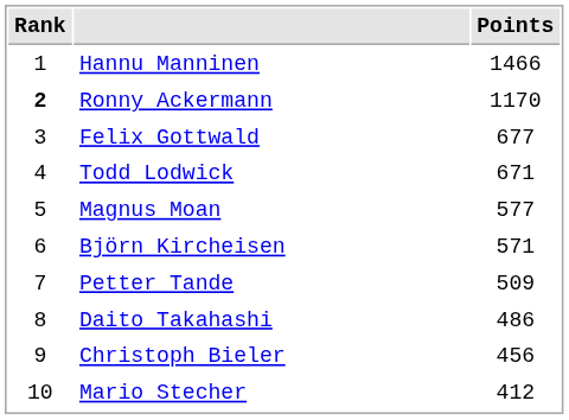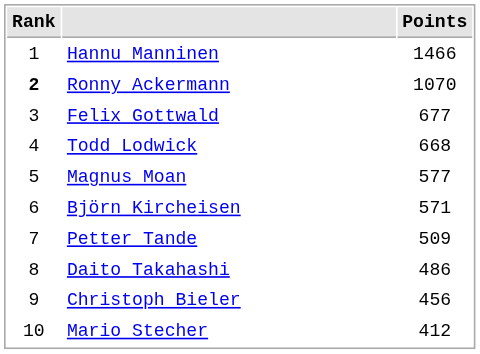Ronny Ackermann | Points: 1170 -> 1070
Todd Lodwick | Points: 671 -> 668
